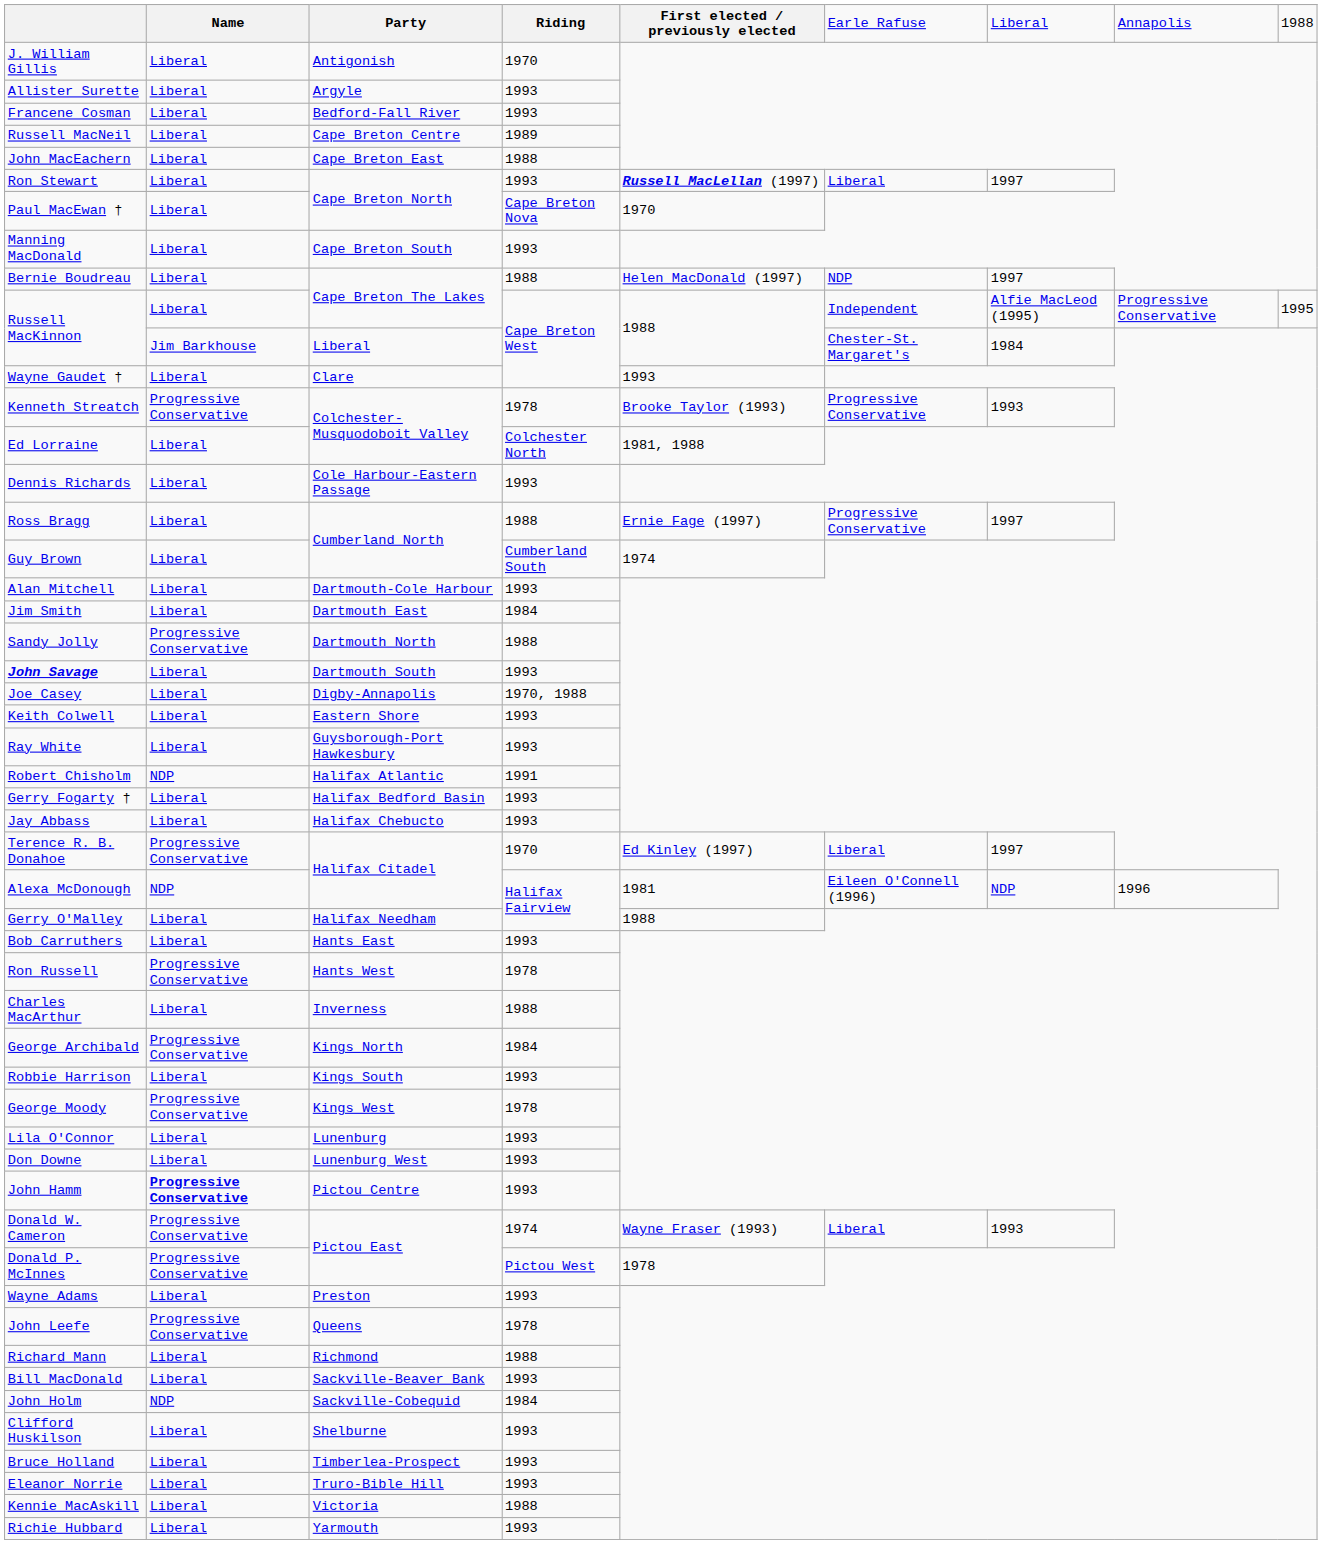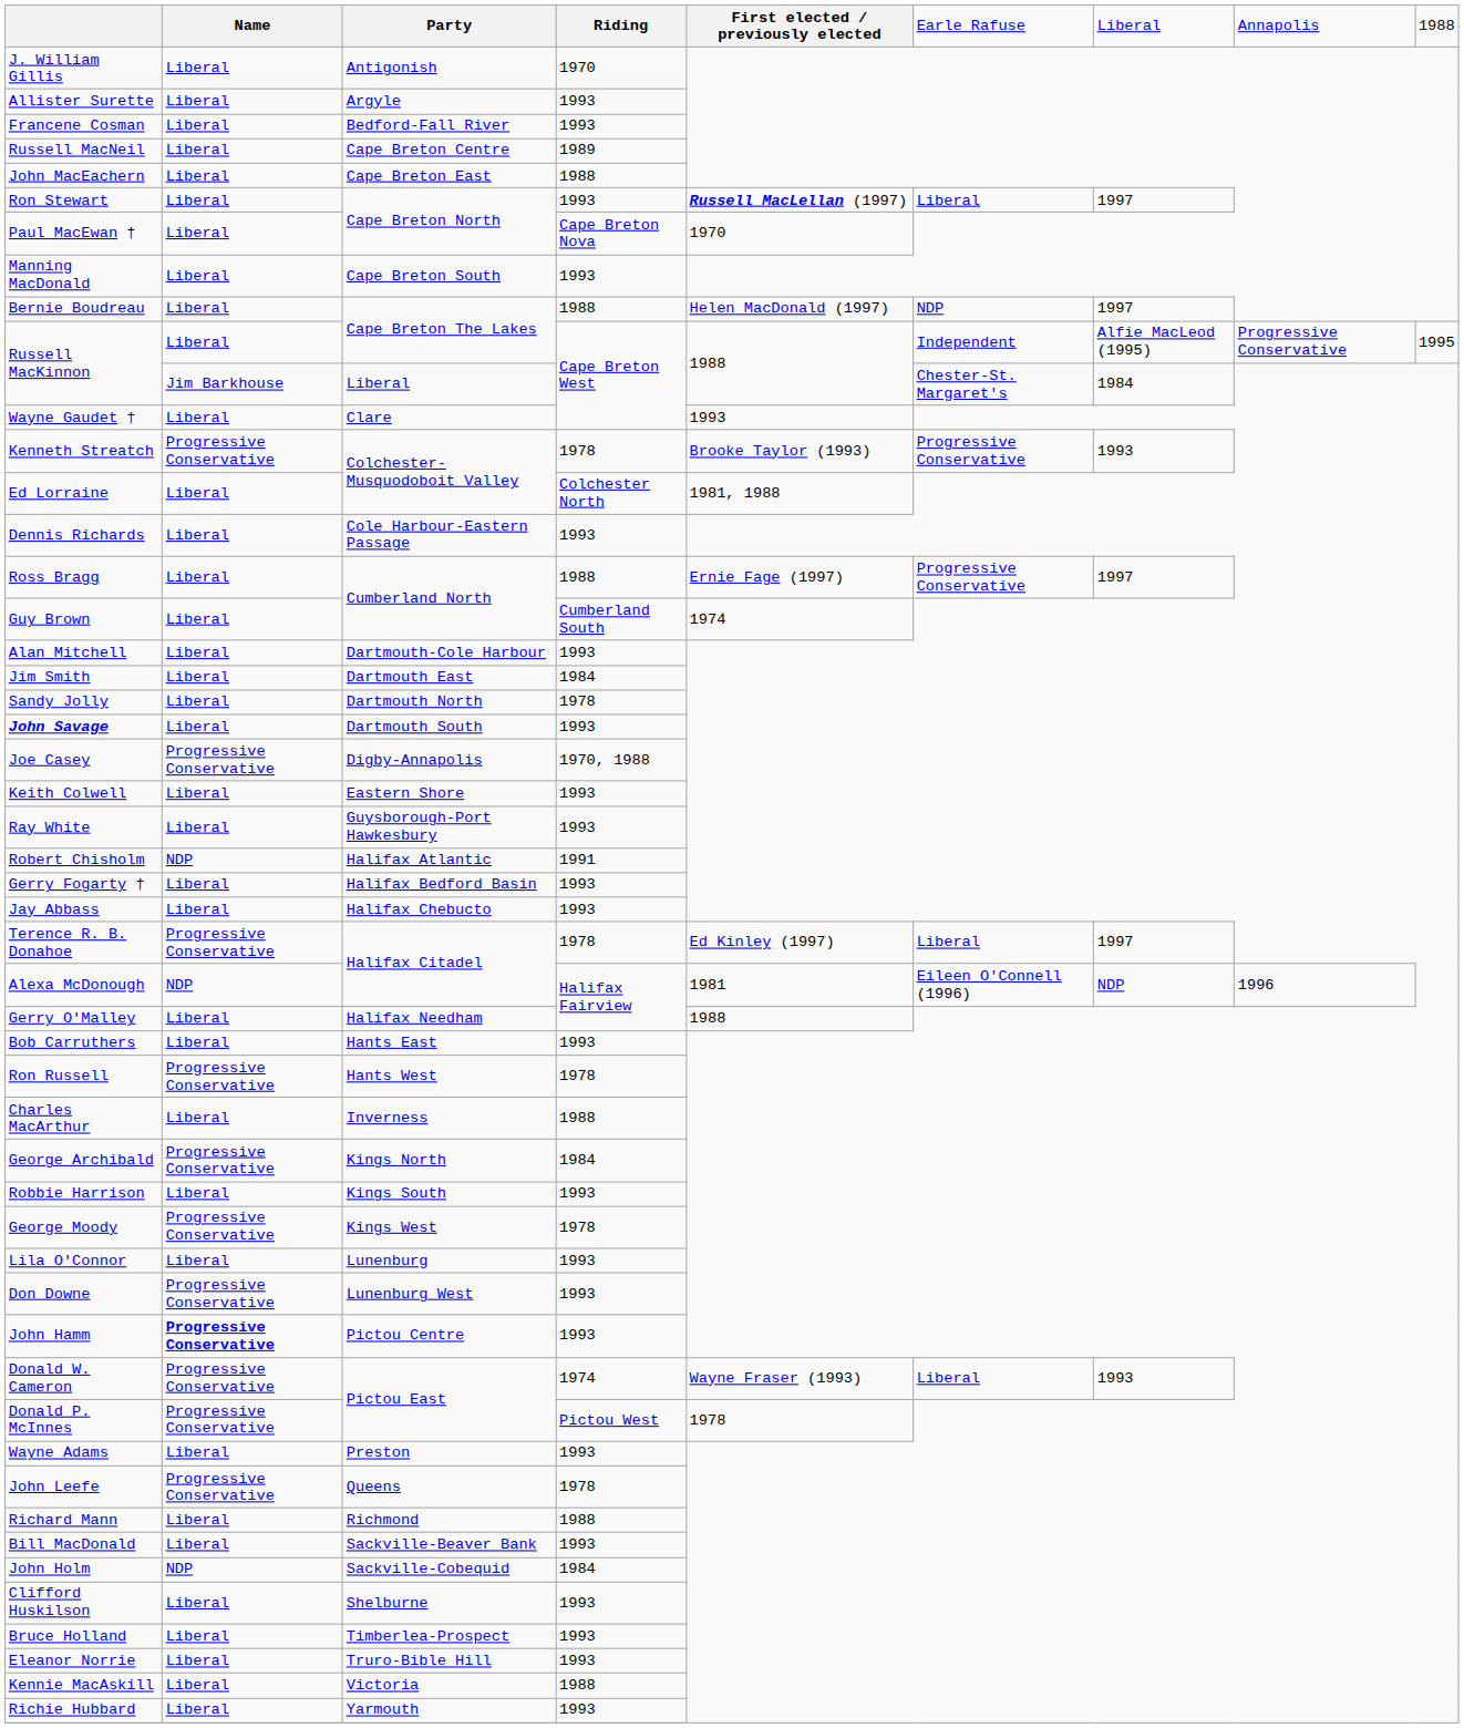Sandy Jolly | column 2: Progressive Conservative -> Liberal
Sandy Jolly | column 4: 1988 -> 1978
Joe Casey | column 2: Liberal -> Progressive Conservative
Terence R. B. Donahoe | column 4: 1970 -> 1978
Don Downe | column 2: Liberal -> Progressive Conservative
